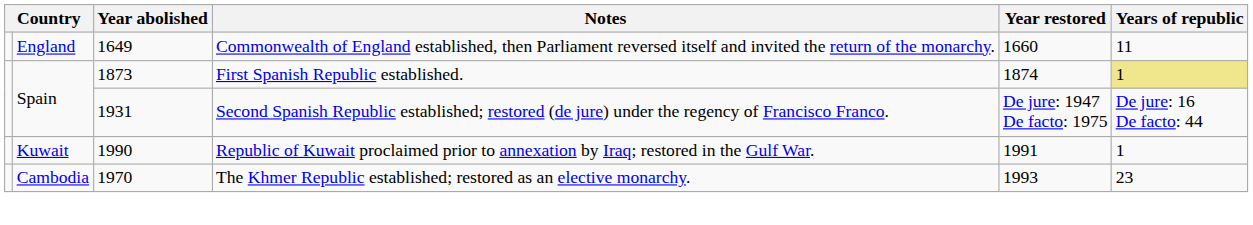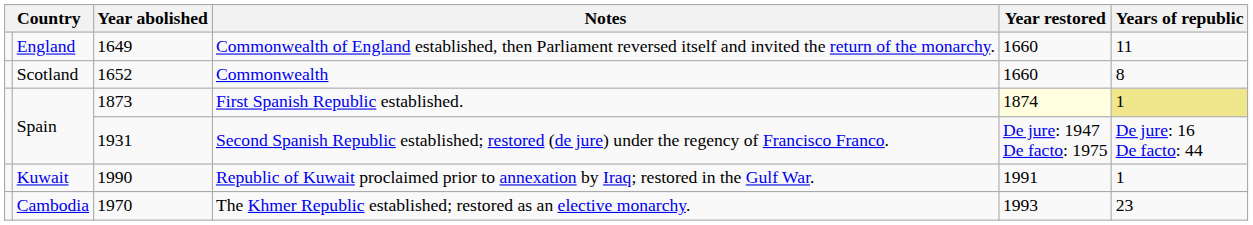+ row: Scotland | 1652 | Commonwealth | 1660 | 8
First Spanish Republic established. | Year restored: no background -> lightyellow background
